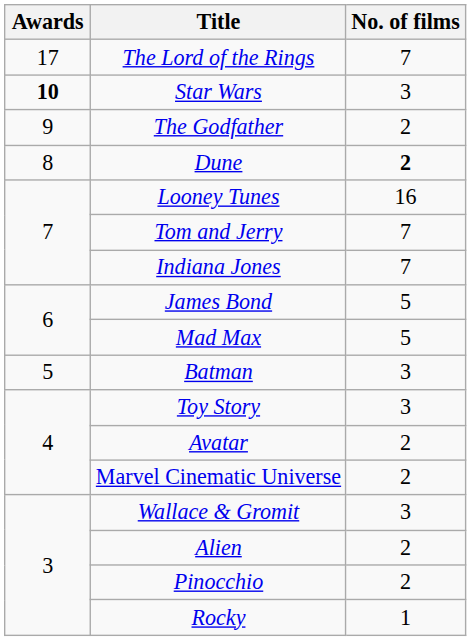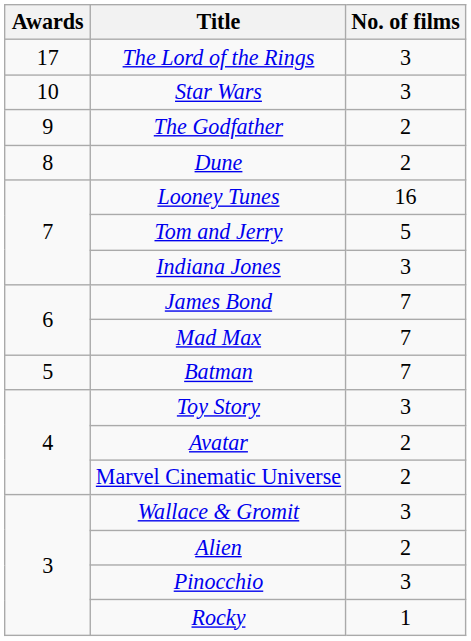The Lord of the Rings | No. of films: 7 -> 3
Star Wars | Awards: bold -> normal
Dune | No. of films: bold -> normal
Tom and Jerry | No. of films: 7 -> 5
Indiana Jones | No. of films: 7 -> 3
James Bond | No. of films: 5 -> 7
Mad Max | No. of films: 5 -> 7
Batman | No. of films: 3 -> 7
Pinocchio | No. of films: 2 -> 3
